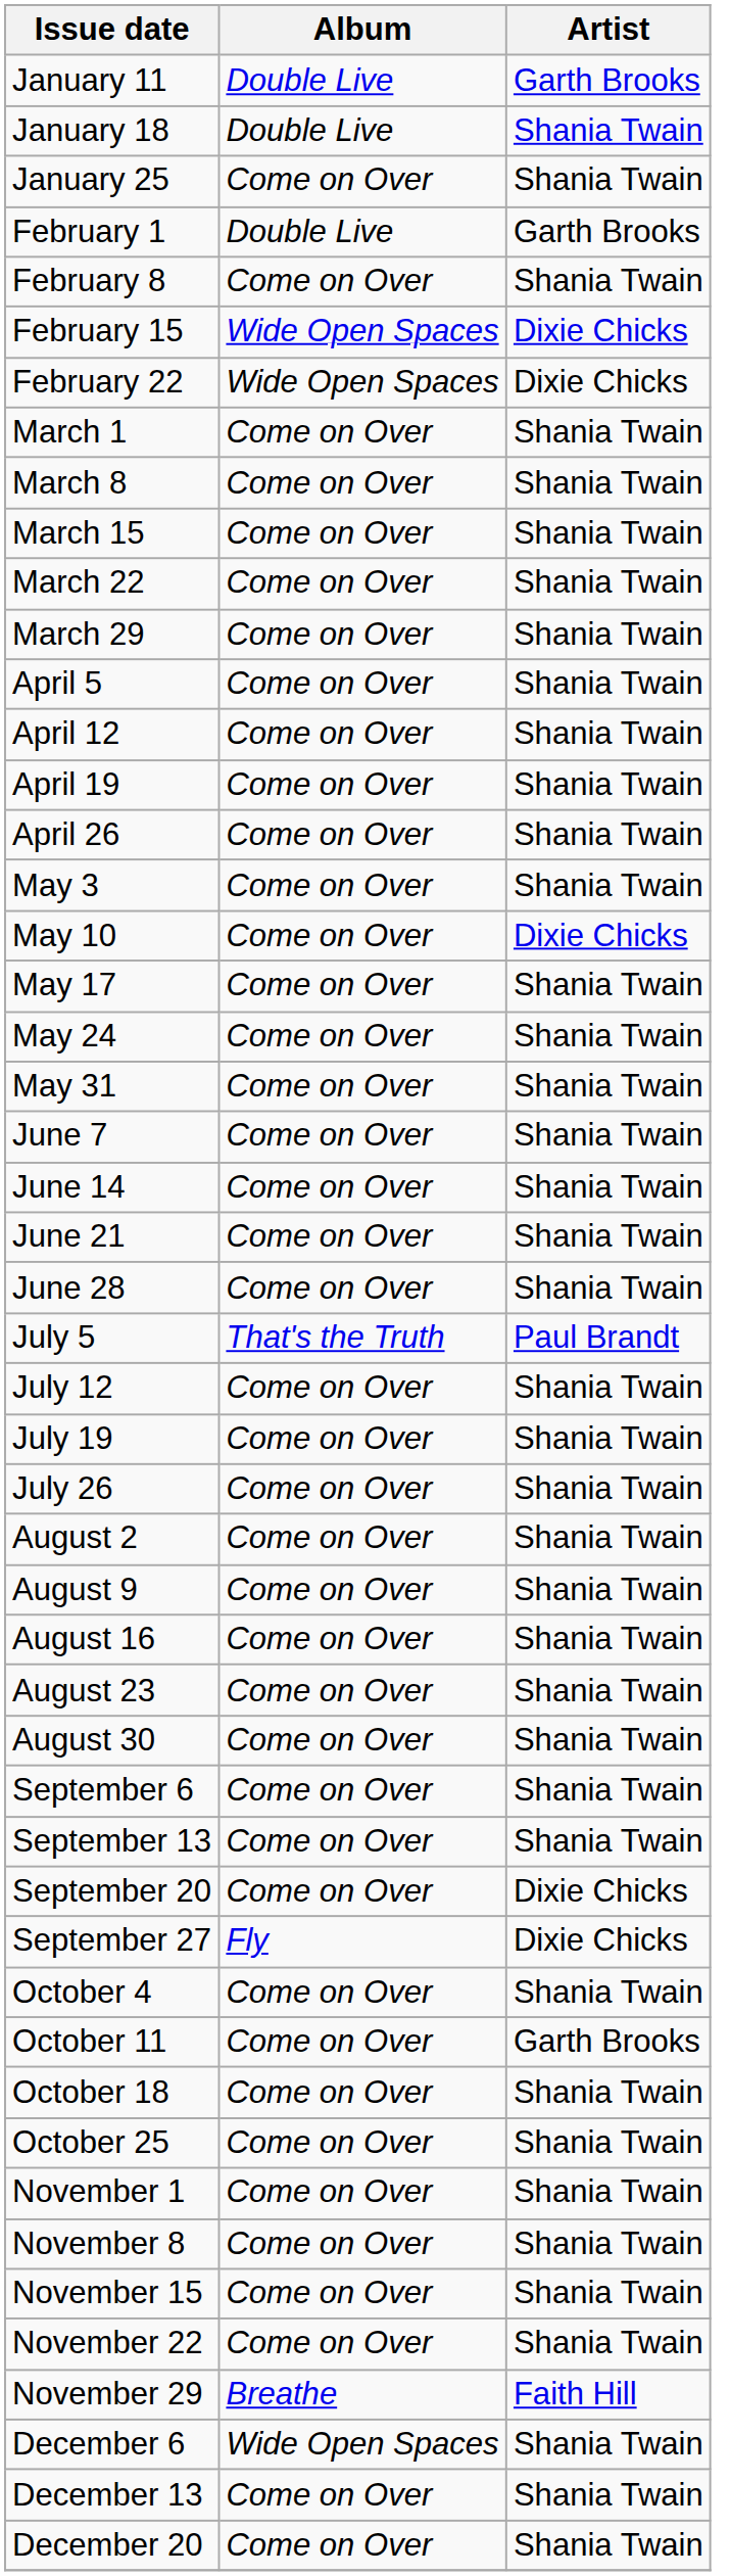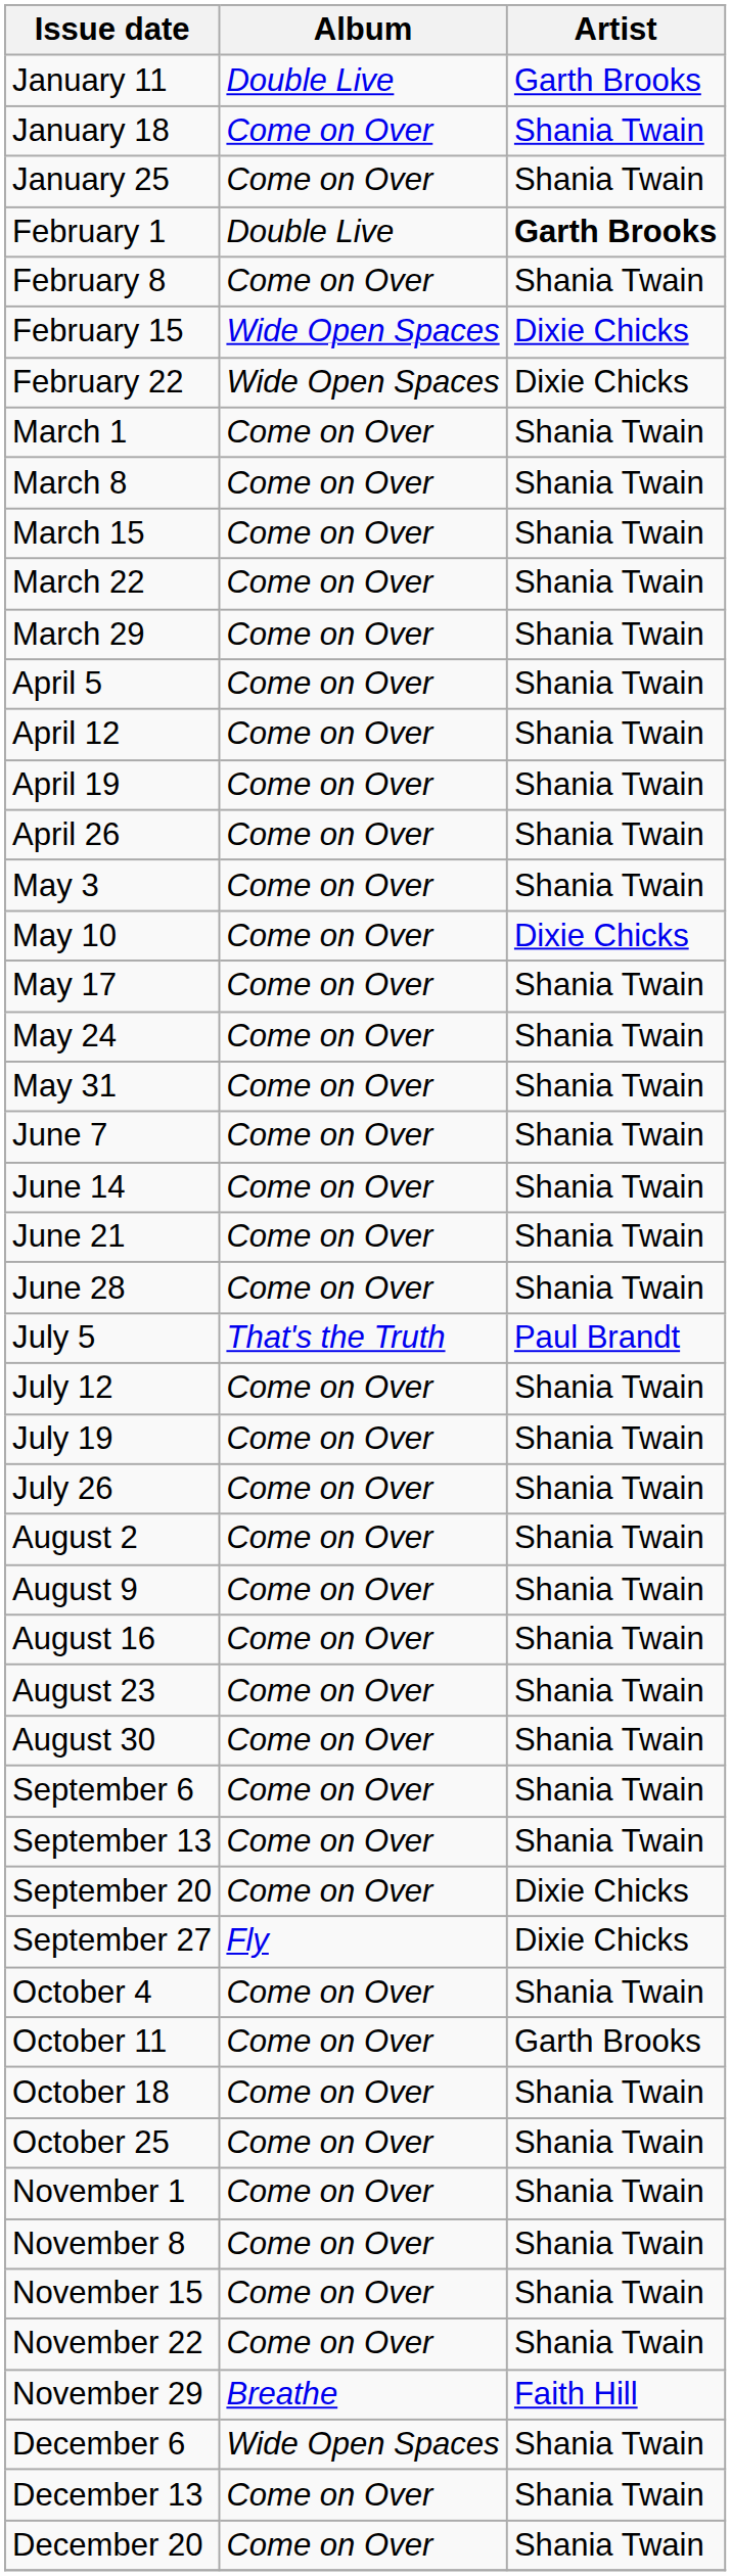January 18 | Album: Double Live -> Come on Over
February 1 | Artist: normal -> bold
